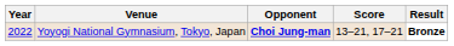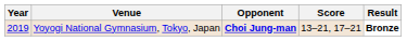Yoyogi National Gymnasium, Tokyo, Japan | Year: 2022 -> 2019
